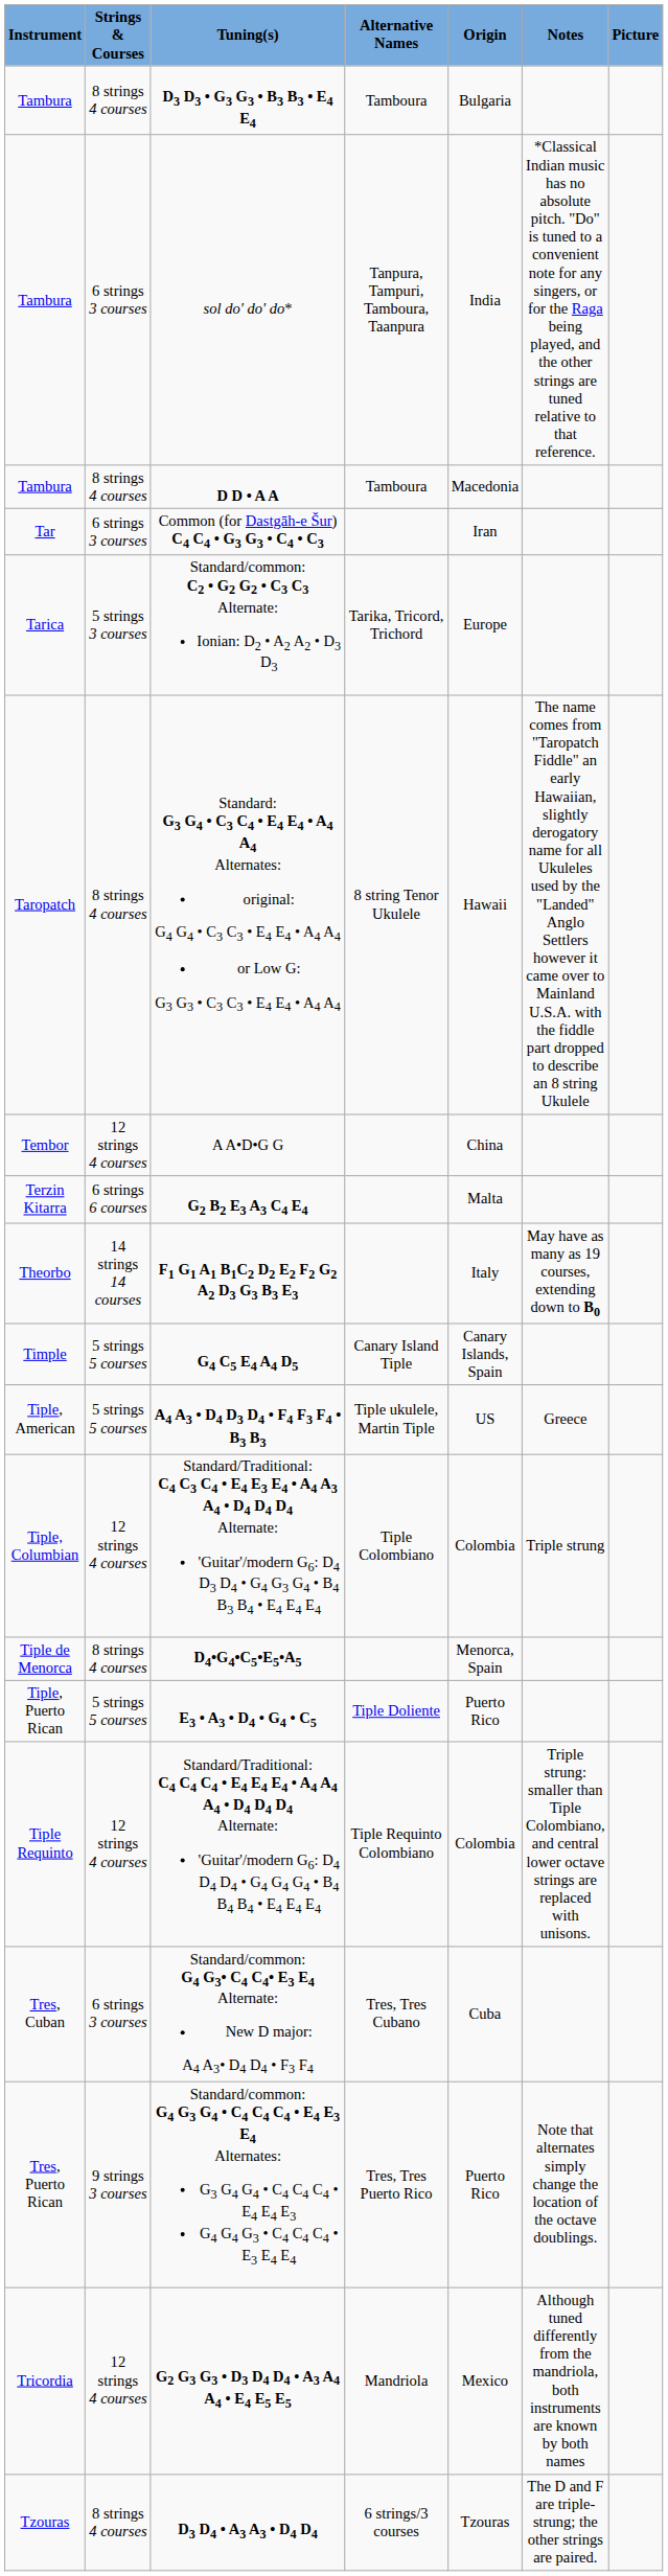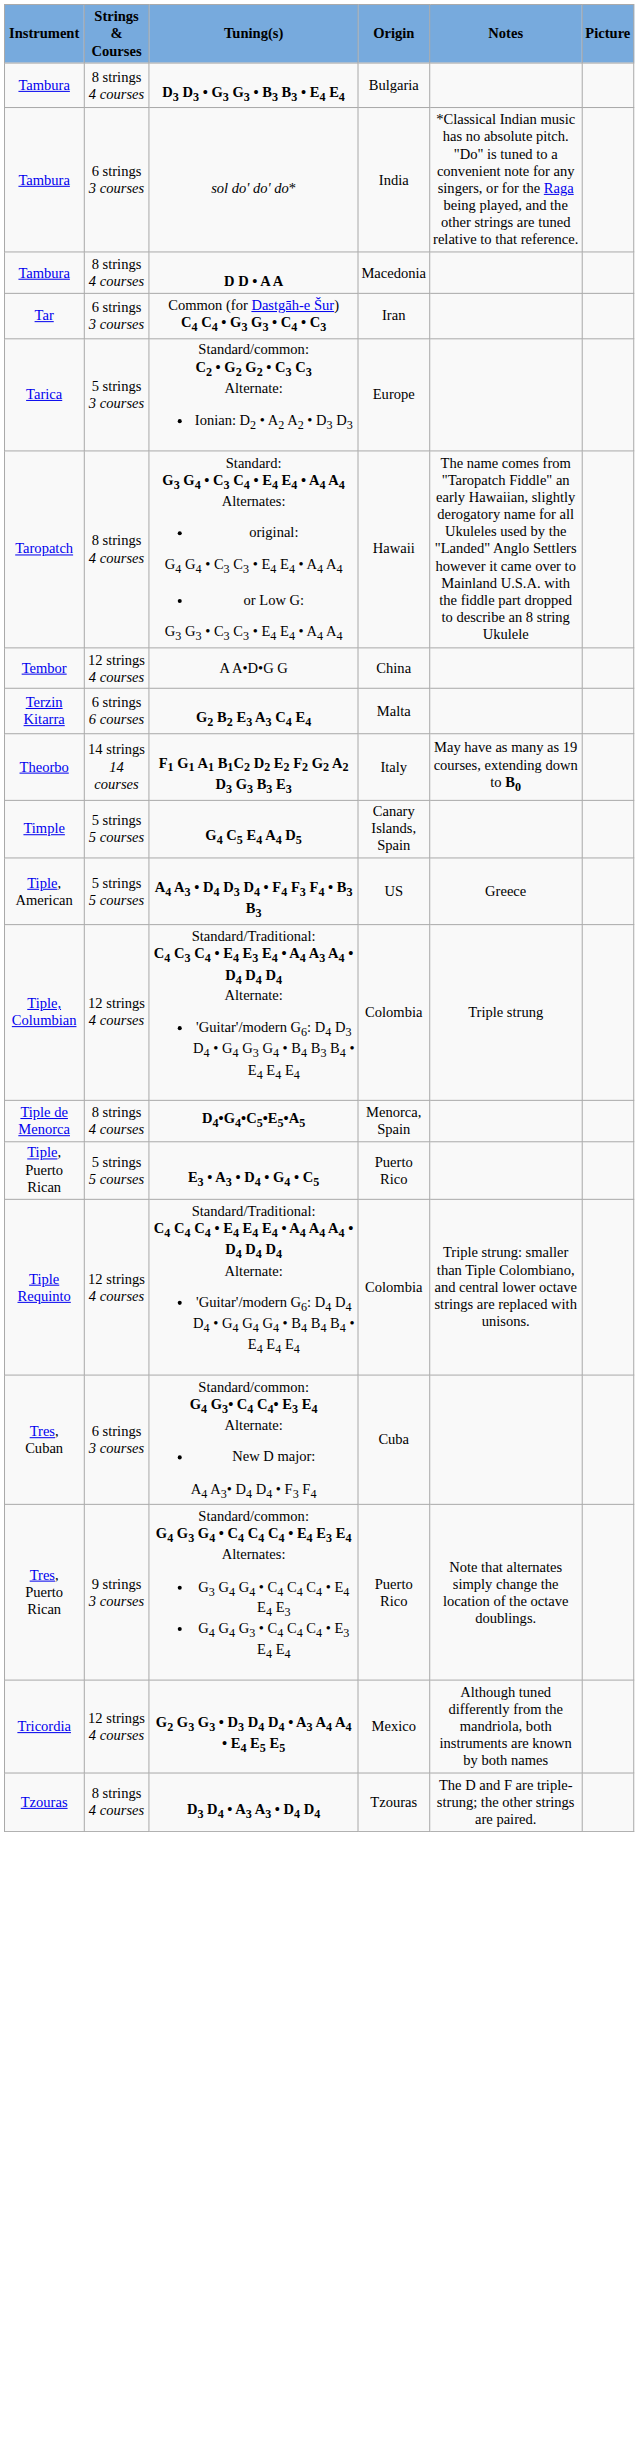- column: Alternative Names | Tamboura | Tanpura, Tampuri, Tamboura, Taanpura | Tamboura | Tarika, Tricord, Trichord | 8 string Tenor Ukulele | Canary Island Tiple | Tiple ukulele, Martin Tiple | Tiple Colombiano | Tiple Doliente | Tiple Requinto Colombiano | Tres, Tres Cubano | Tres, Tres Puerto Rico | Mandriola | 6 strings/3 courses
